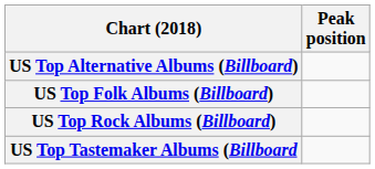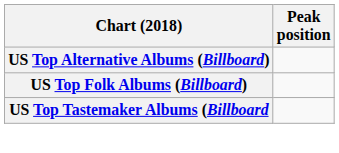- row: US Top Rock Albums (Billboard)
